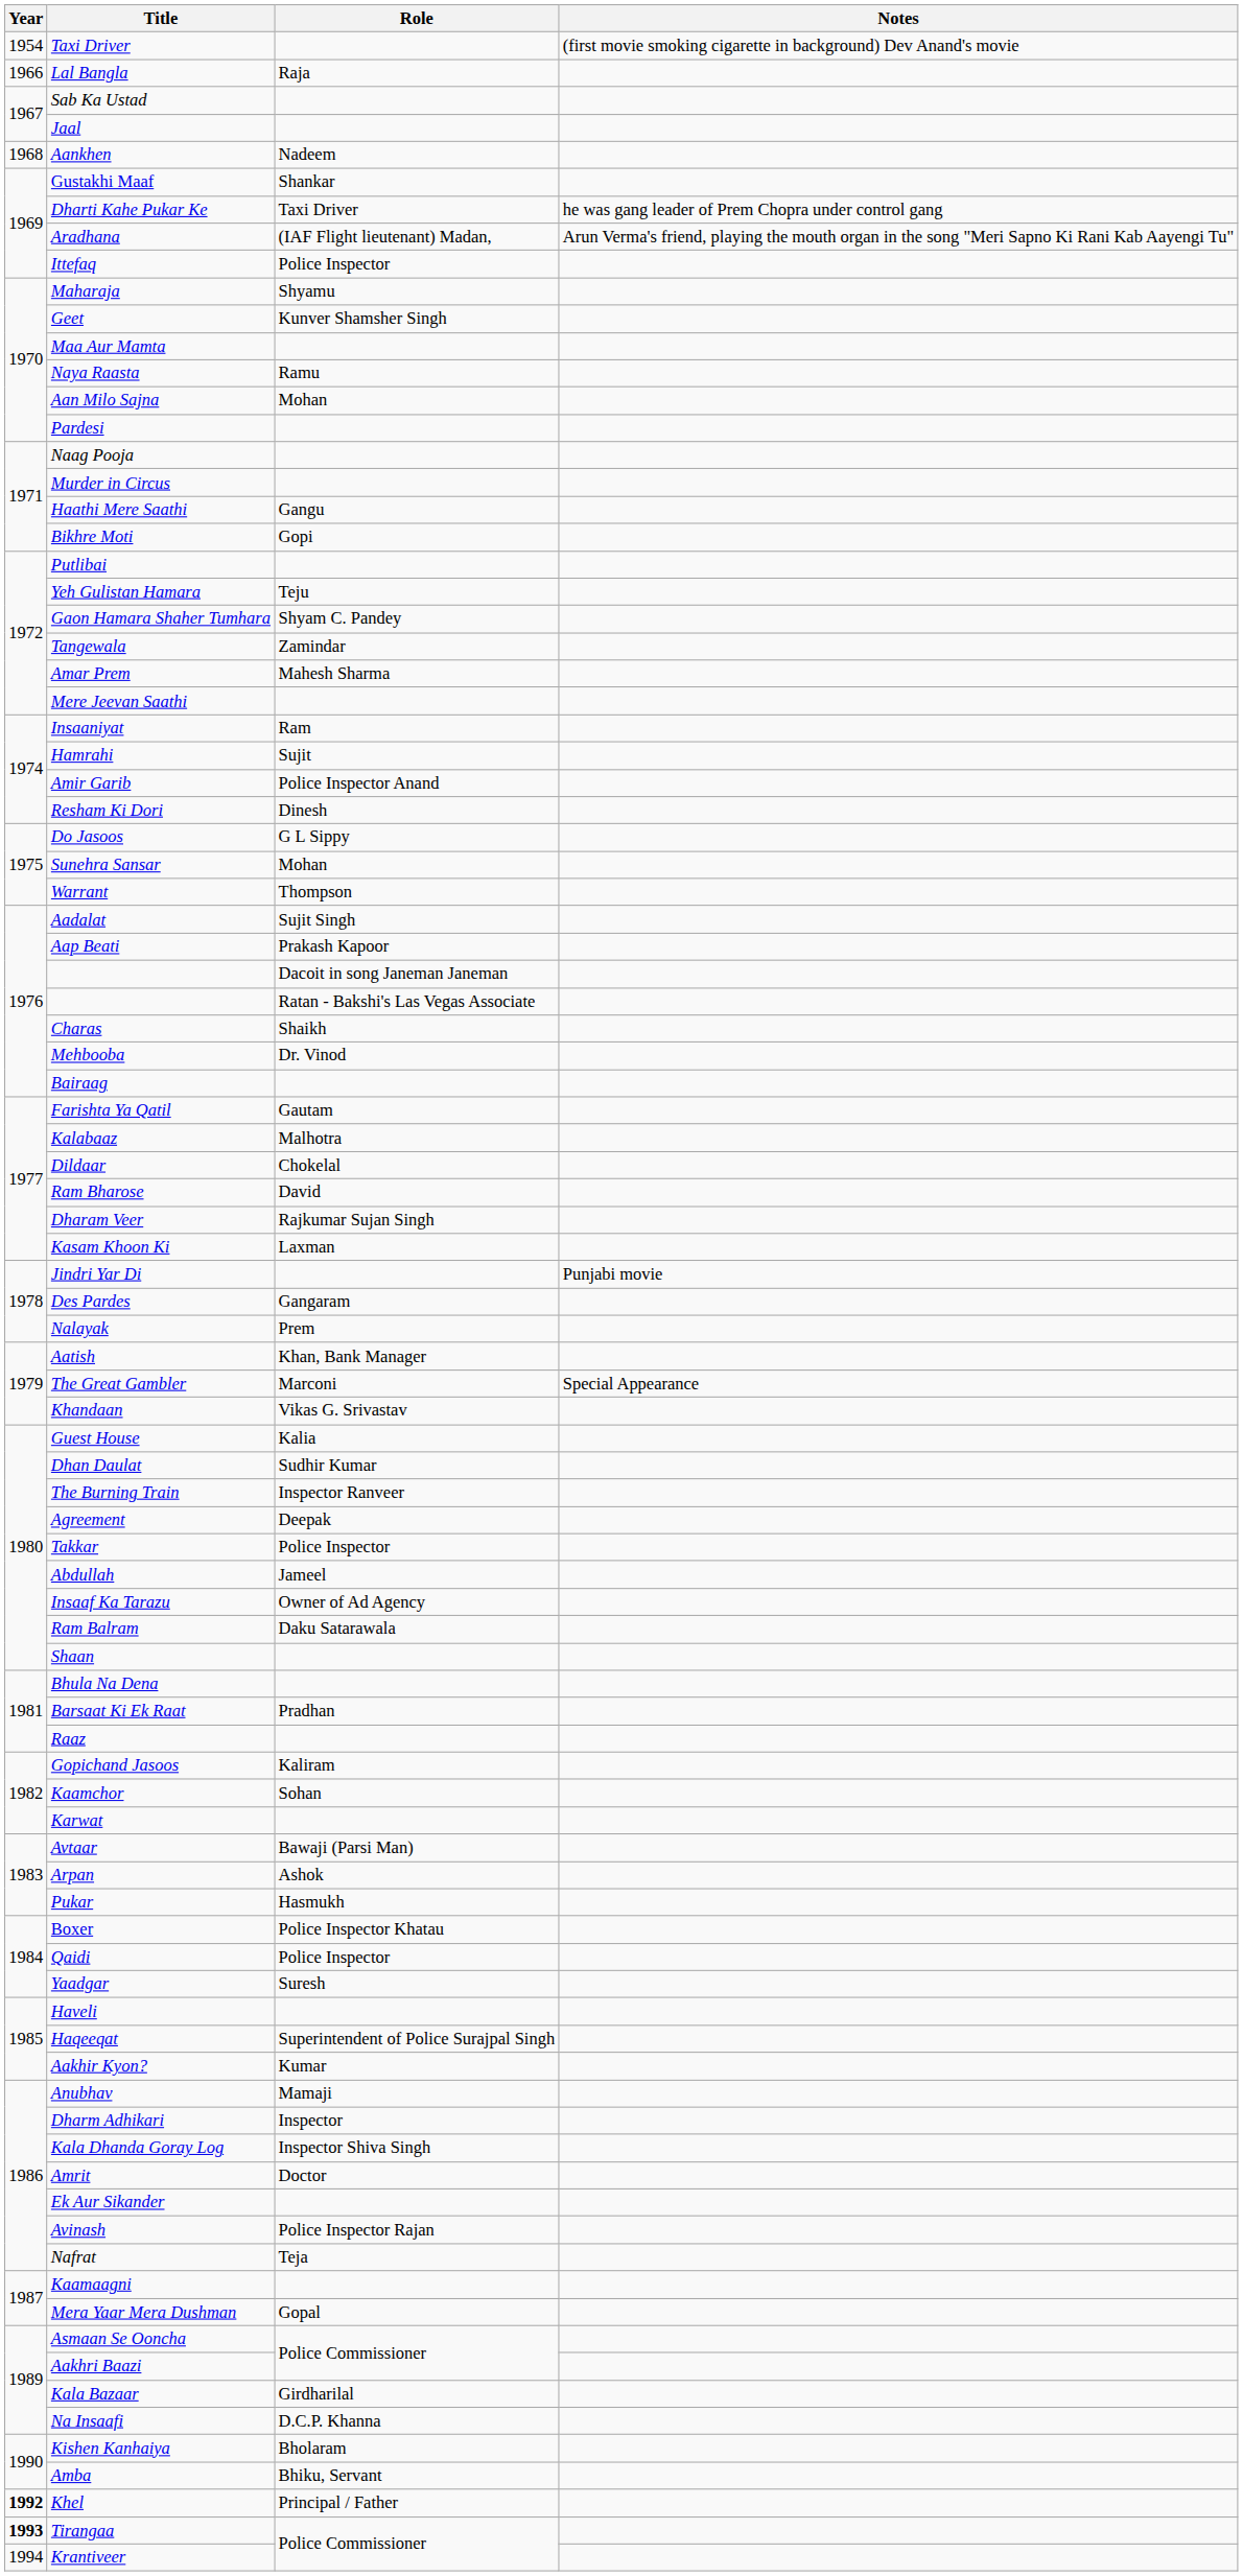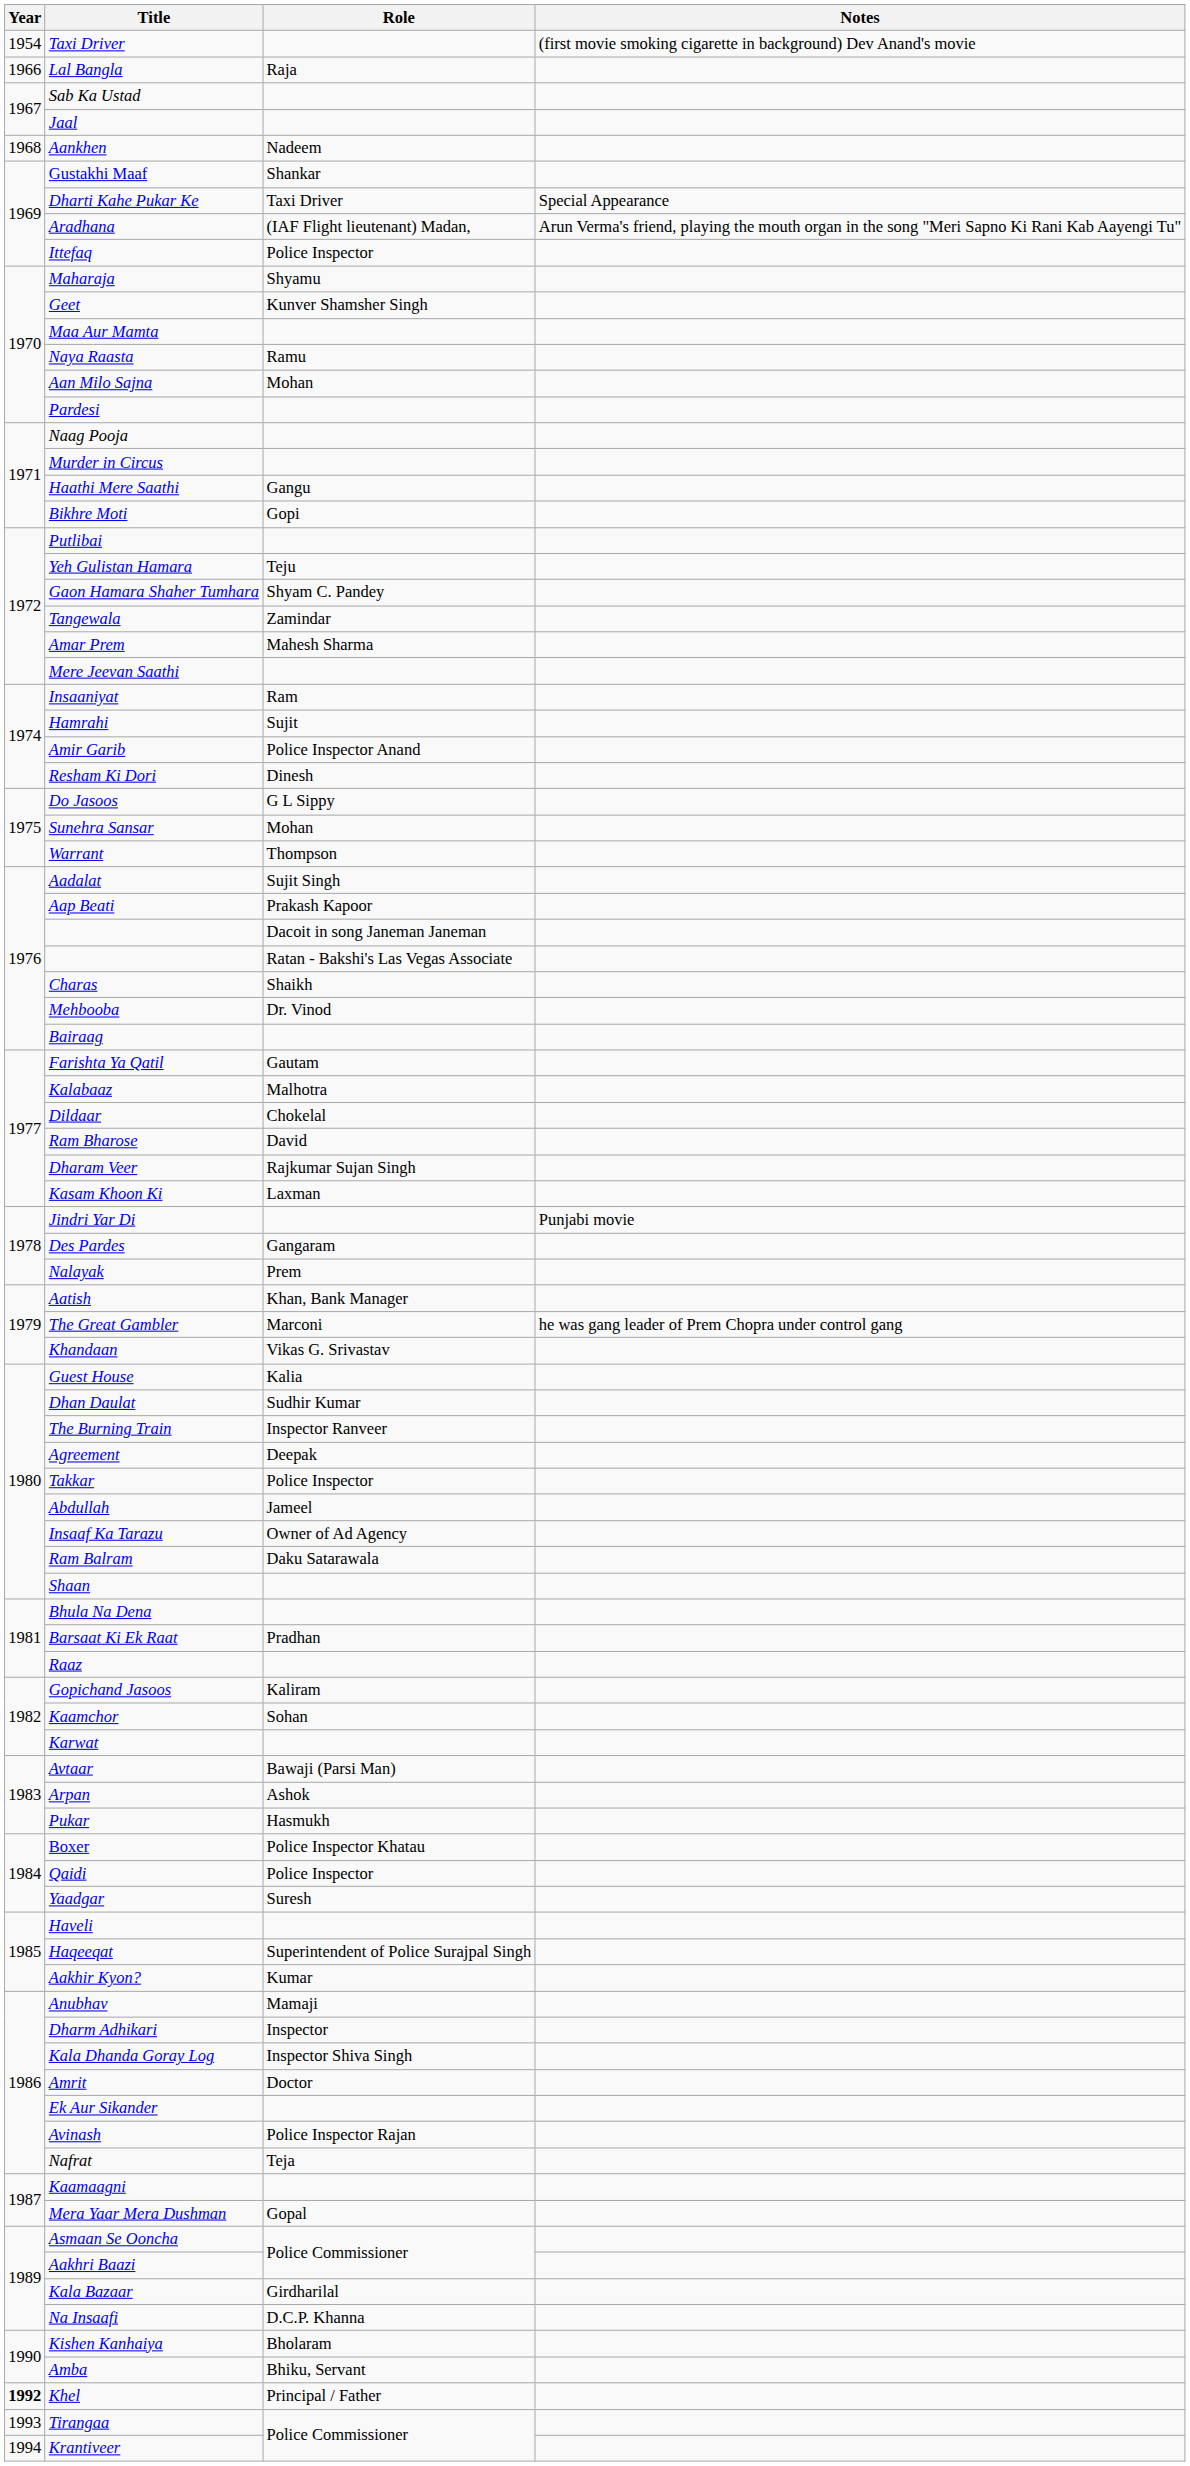Dharti Kahe Pukar Ke | Notes: he was gang leader of Prem Chopra under control gang -> Special Appearance
The Great Gambler | Notes: Special Appearance -> he was gang leader of Prem Chopra under control gang
Tirangaa | Year: bold -> normal
